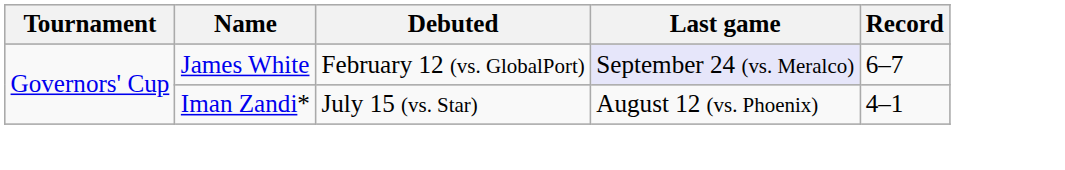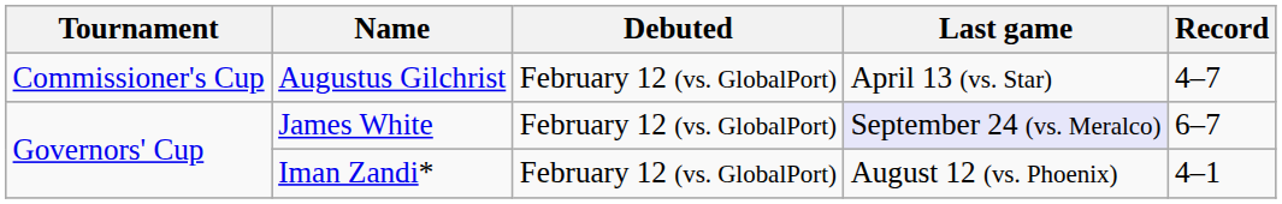+ row: Commissioner's Cup | Augustus Gilchrist | February 12 (vs. GlobalPort) | April 13 (vs. Star) | 4–7
Iman Zandi* | Debuted: July 15 (vs. Star) -> February 12 (vs. GlobalPort)
